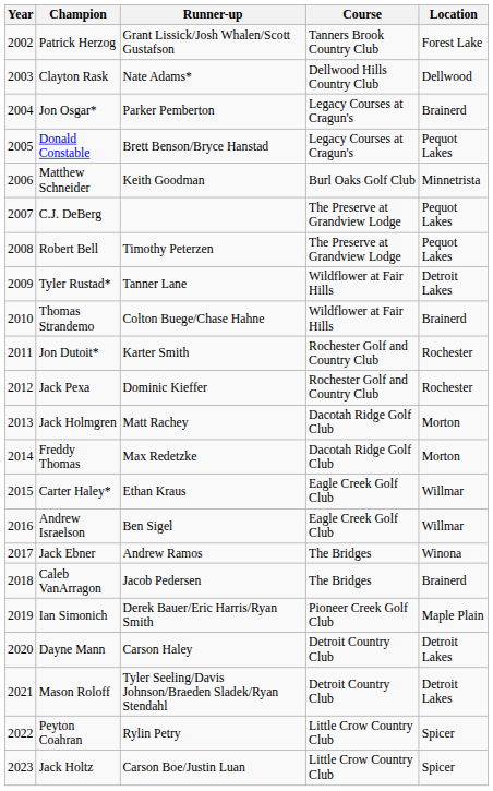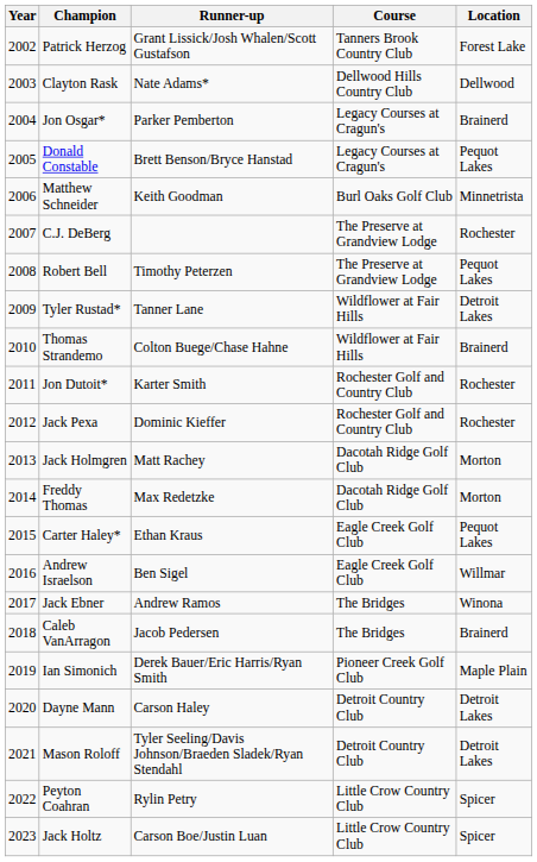C.J. DeBerg | Location: Pequot Lakes -> Rochester
Carter Haley* | Location: Willmar -> Pequot Lakes
